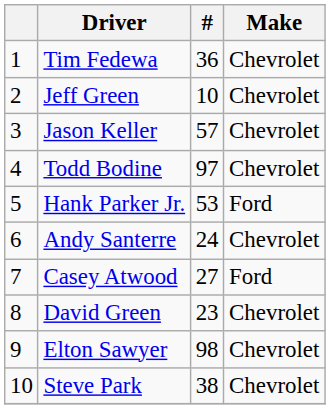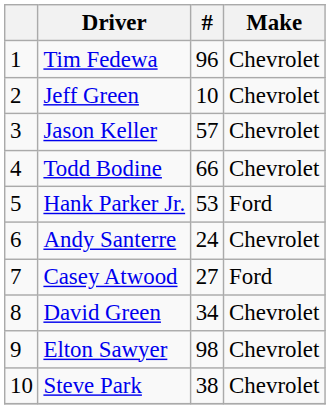Tim Fedewa | #: 36 -> 96
Todd Bodine | #: 97 -> 66
David Green | #: 23 -> 34
